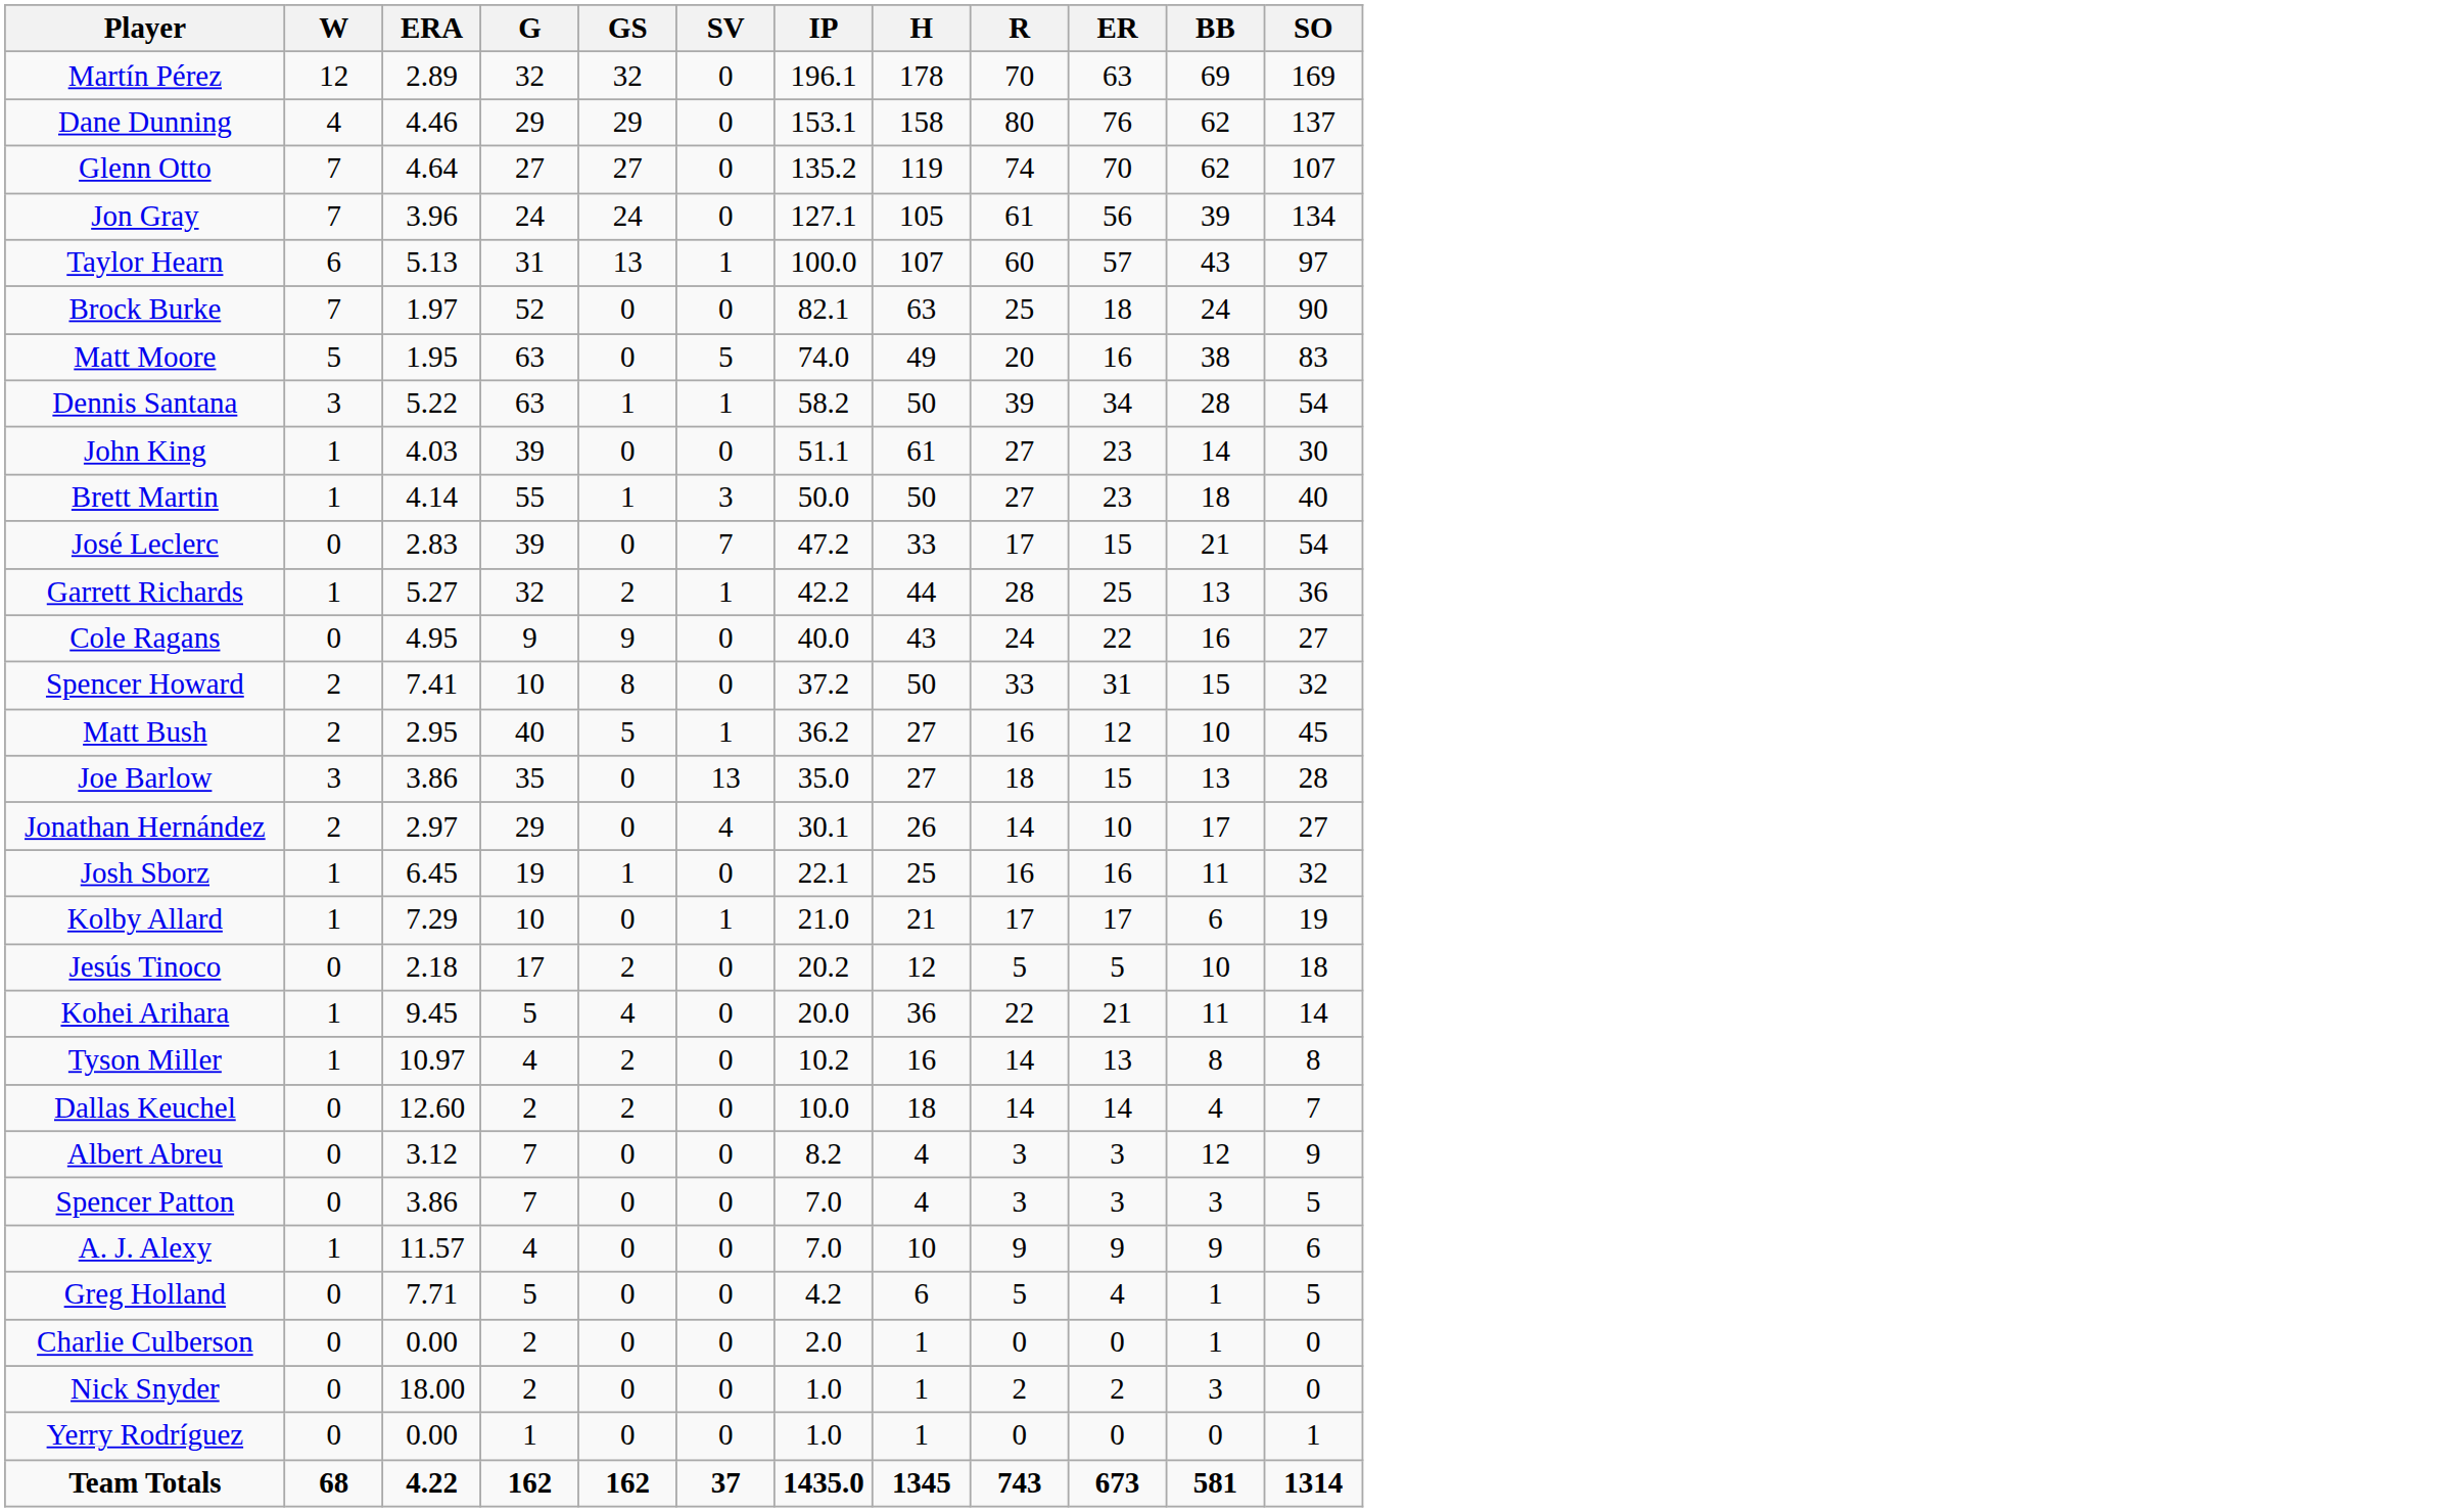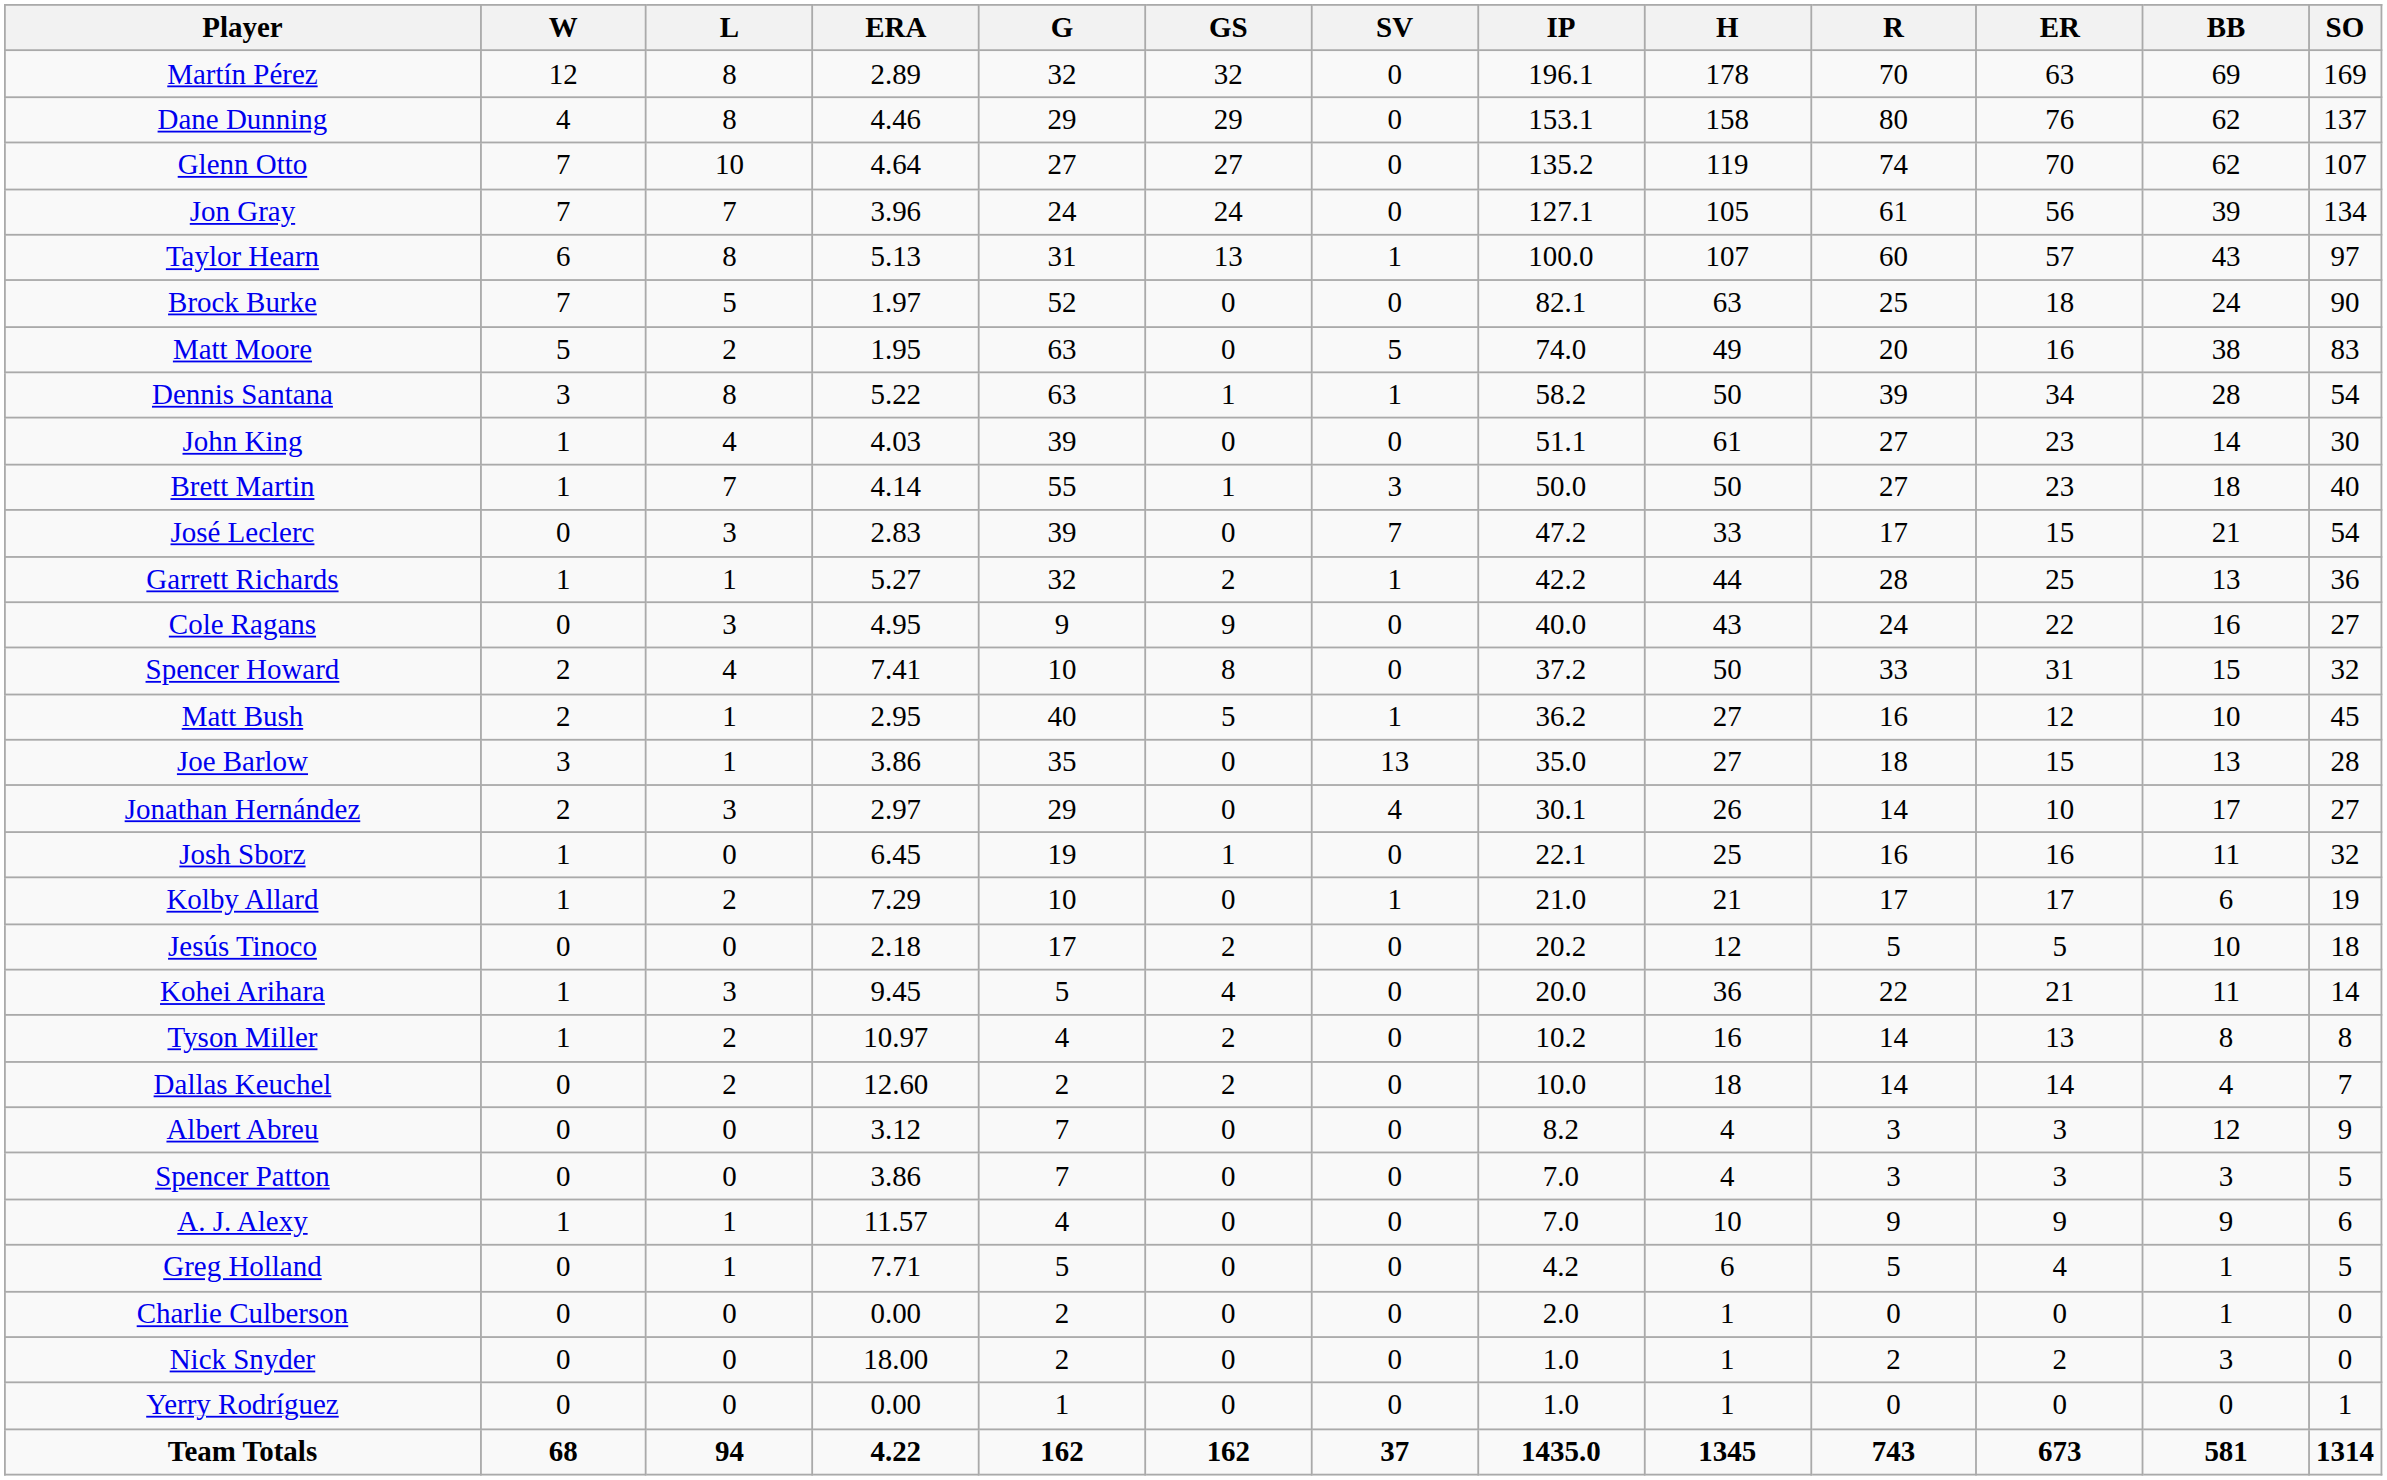+ column: L | 8 | 8 | 10 | 7 | 8 | 5 | 2 | 8 | 4 | 7 | 3 | 1 | 3 | 4 | 1 | 1 | 3 | 0 | 2 | 0 | 3 | 2 | 2 | 0 | 0 | 1 | 1 | 0 | 0 | 0 | 94
